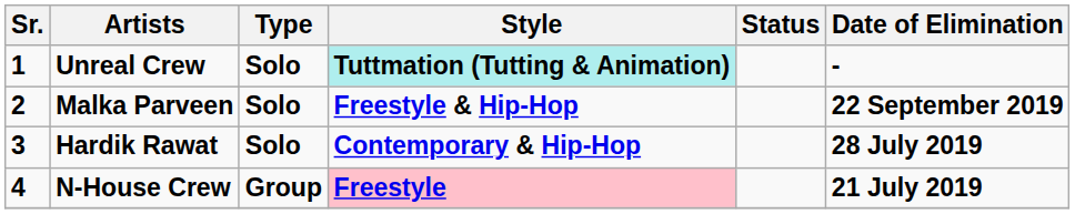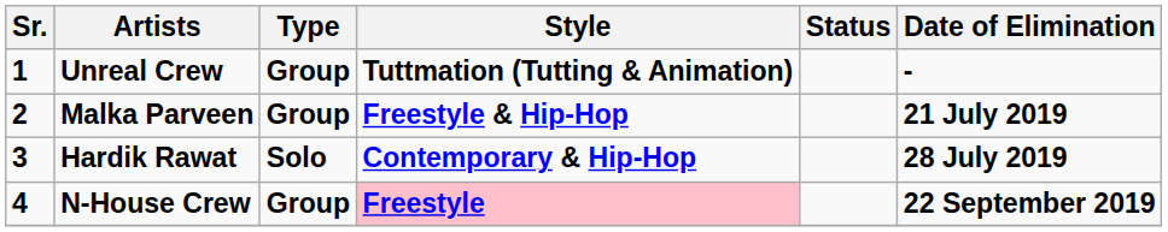Unreal Crew | Type: Solo -> Group
Unreal Crew | Style: paleturquoise background -> no background
Malka Parveen | Type: Solo -> Group
Malka Parveen | Date of Elimination: 22 September 2019 -> 21 July 2019
N-House Crew | Date of Elimination: 21 July 2019 -> 22 September 2019
